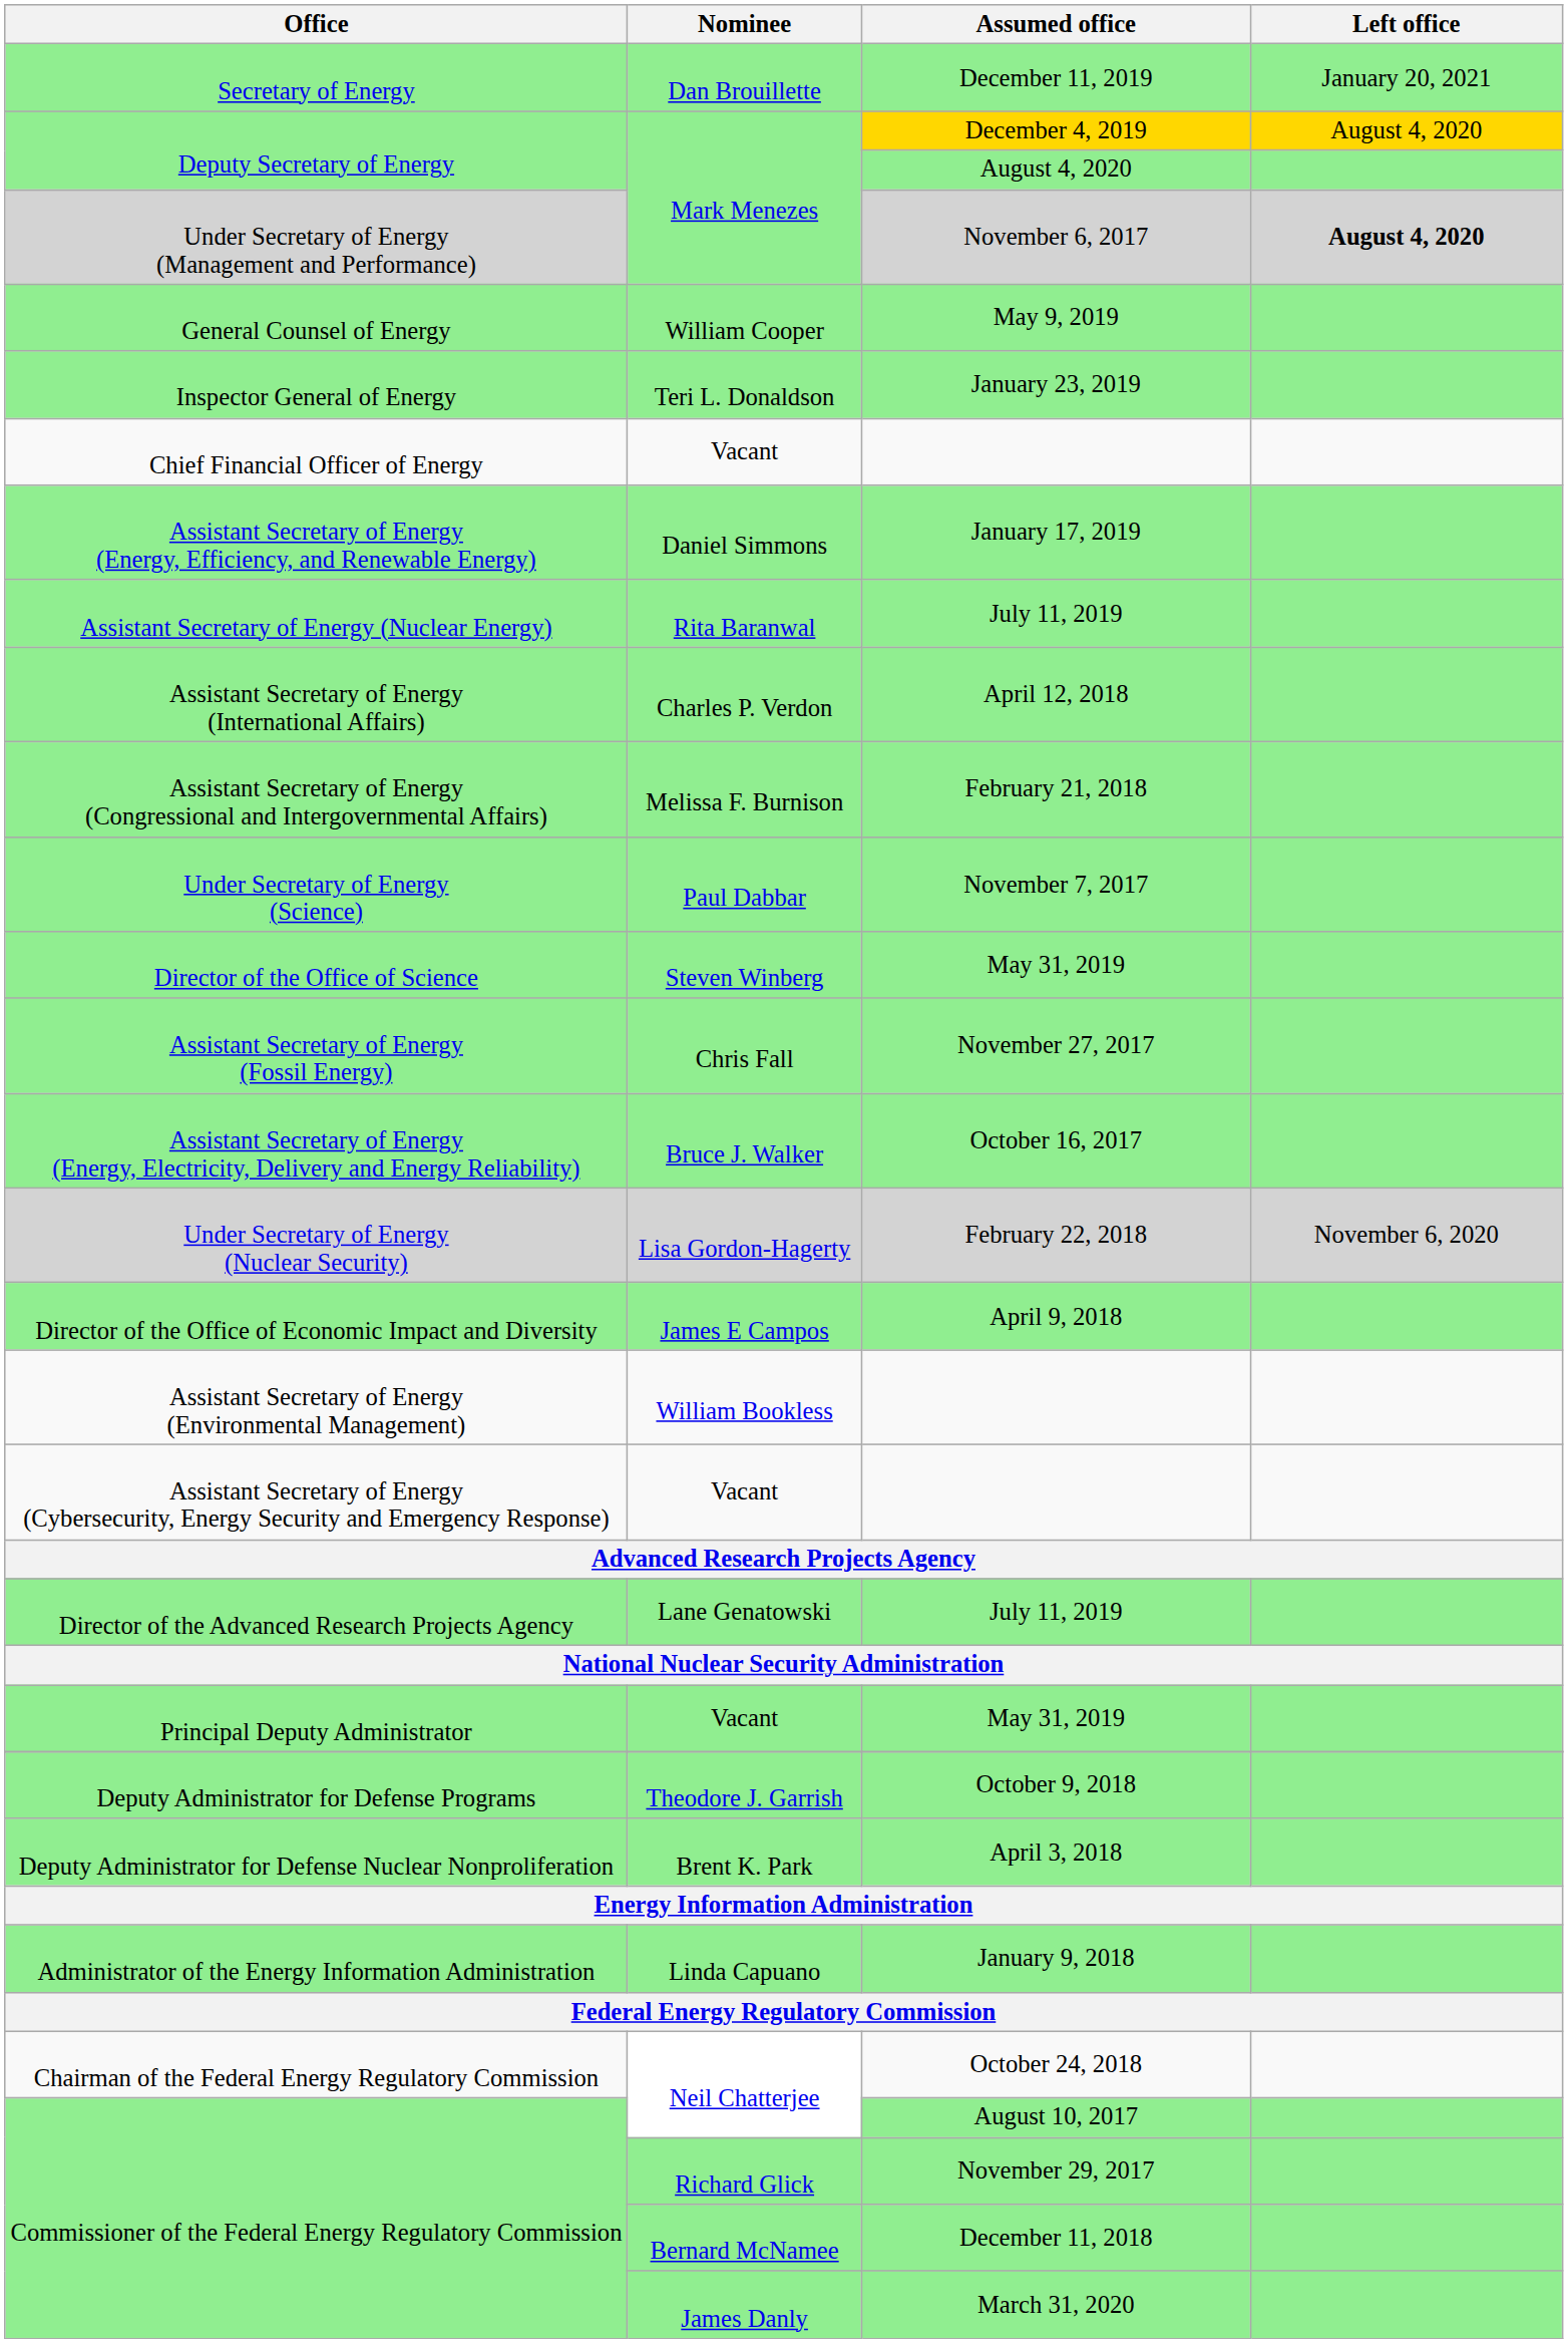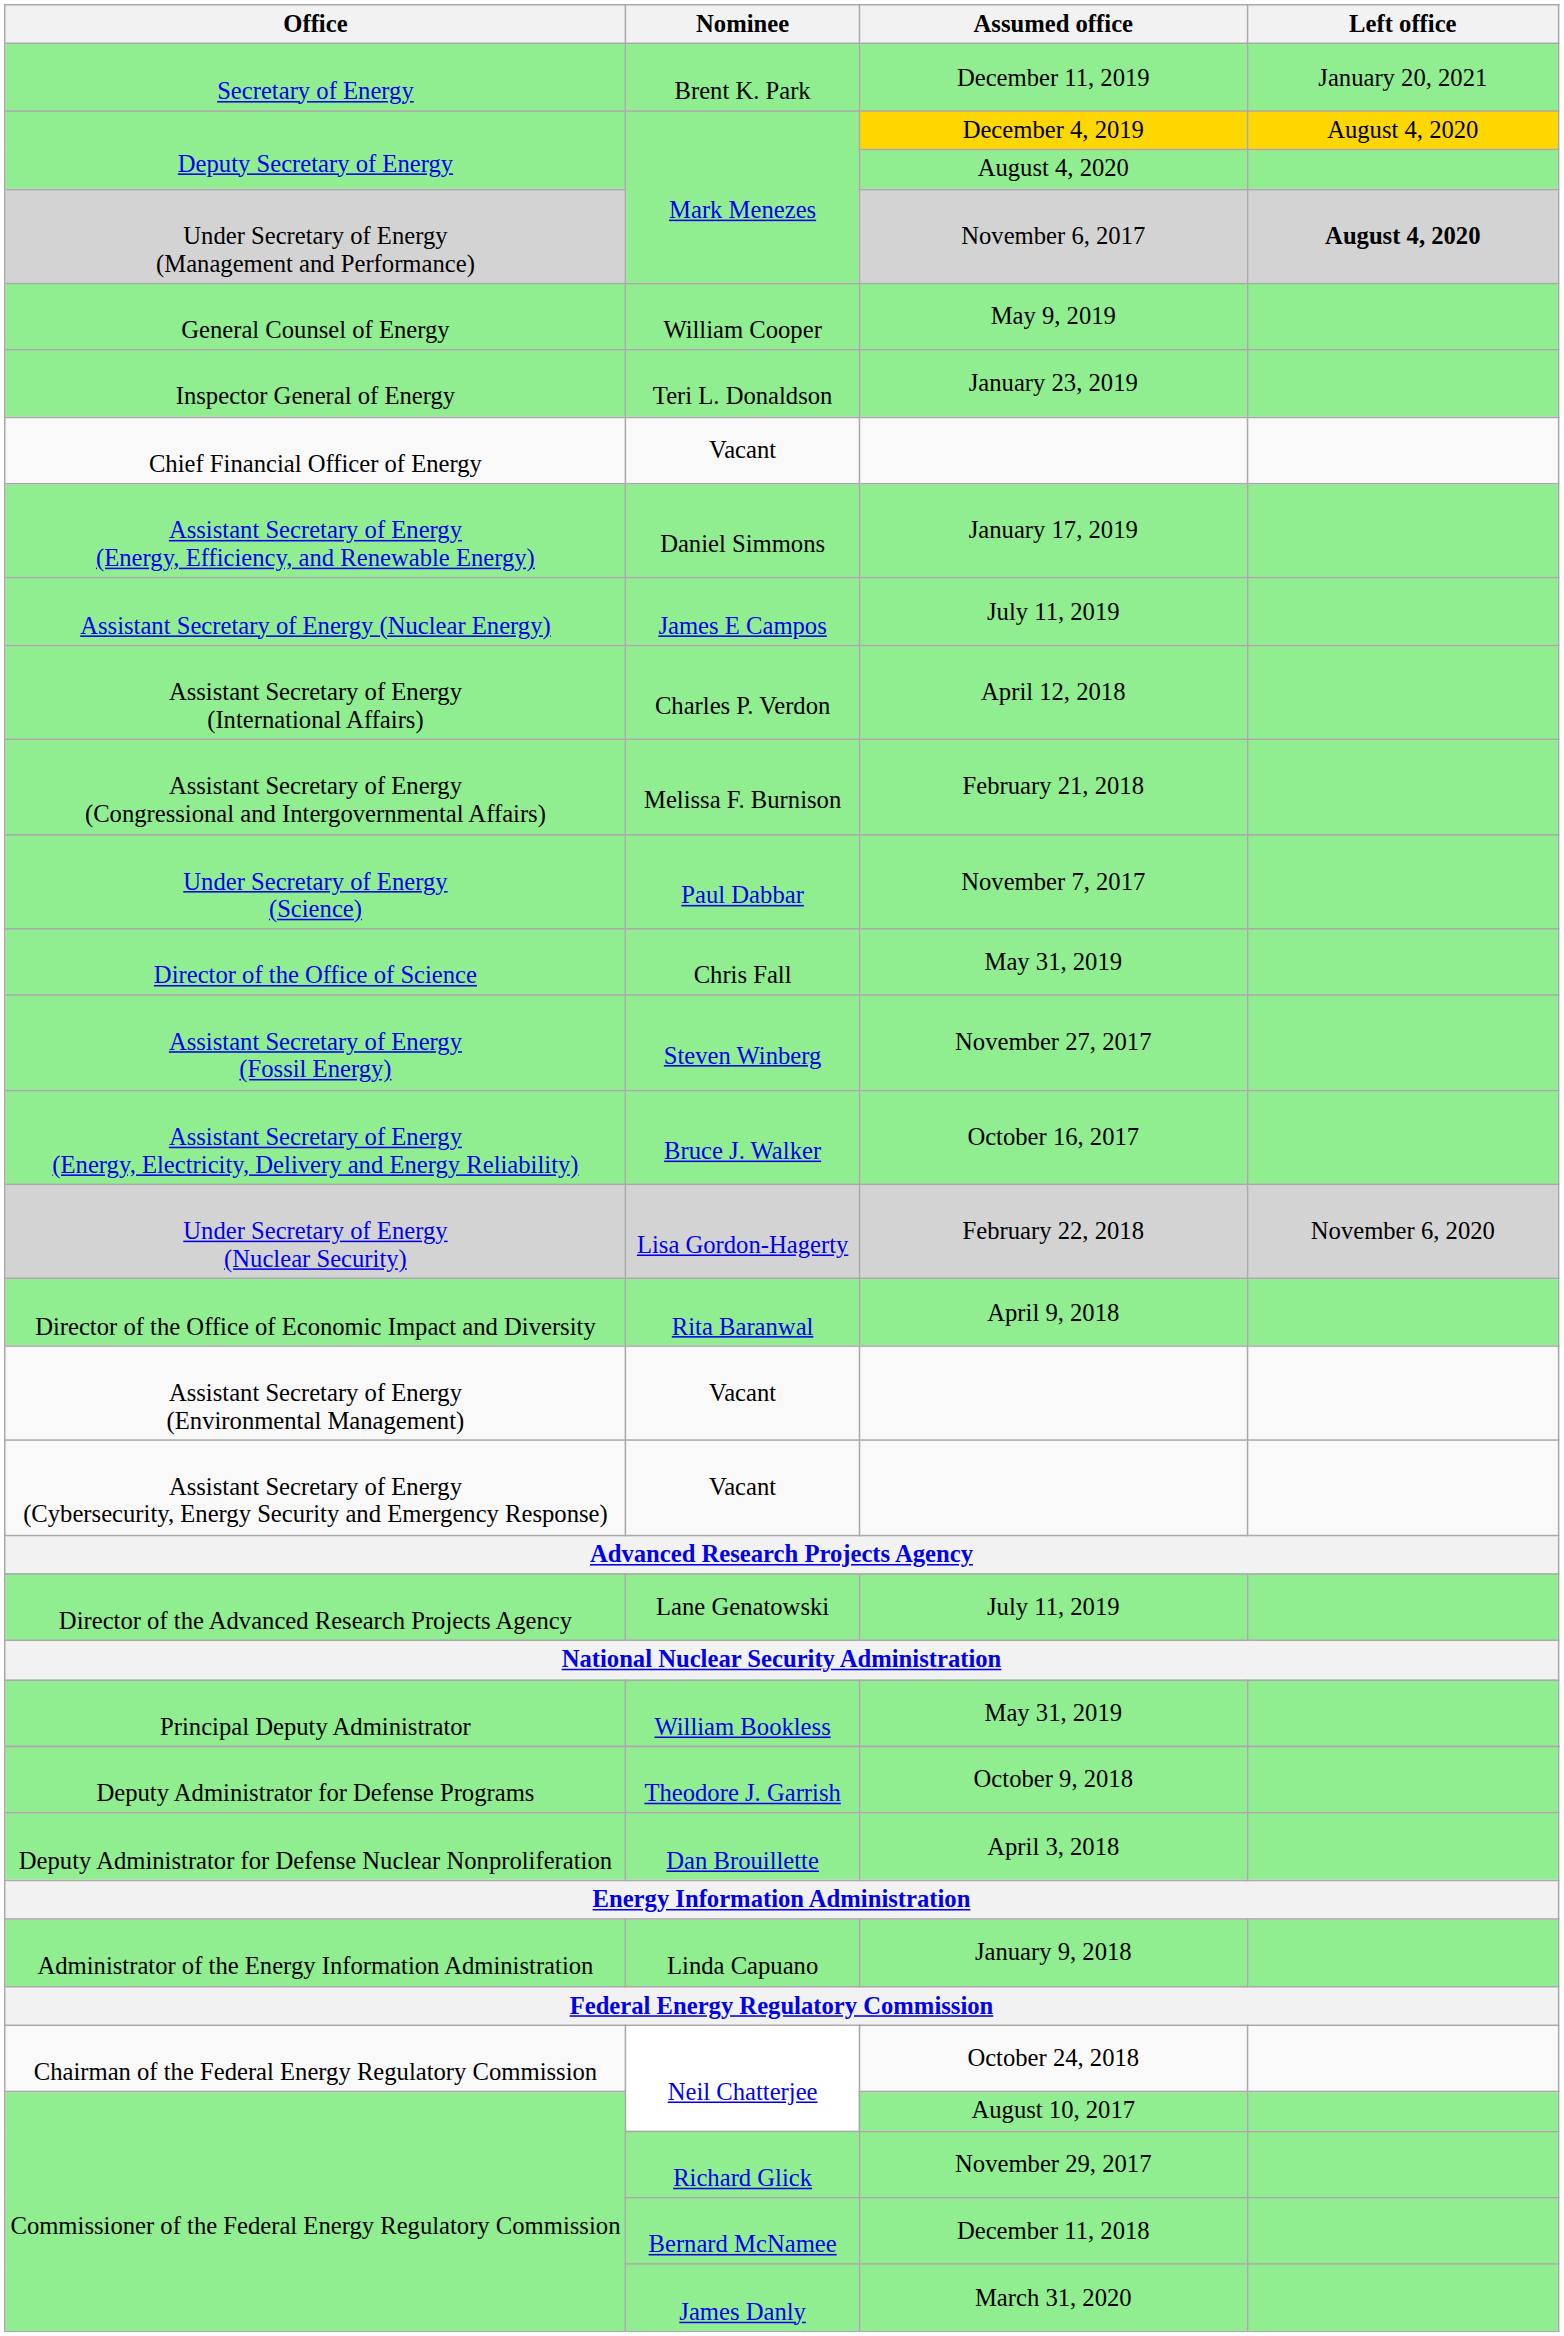Secretary of Energy | Nominee: Dan Brouillette -> Brent K. Park
Assistant Secretary of Energy (Nuclear Energy) | Nominee: Rita Baranwal -> James E Campos
Director of the Office of Science | Nominee: Steven Winberg -> Chris Fall
Assistant Secretary of Energy (Fossil Energy) | Nominee: Chris Fall -> Steven Winberg
Director of the Office of Economic Impact and Diversity | Nominee: James E Campos -> Rita Baranwal
Assistant Secretary of Energy (Environmental Management) | Nominee: William Bookless -> Vacant
Principal Deputy Administrator | Nominee: Vacant -> William Bookless
Deputy Administrator for Defense Nuclear Nonproliferation | Nominee: Brent K. Park -> Dan Brouillette
